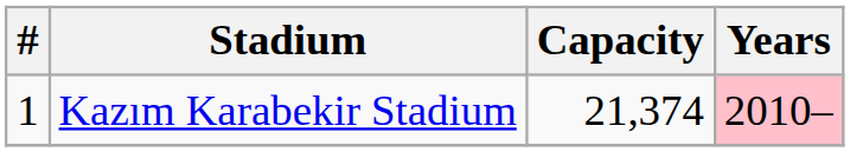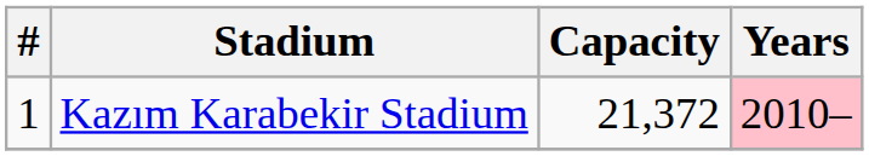Kazım Karabekir Stadium | Capacity: 21,374 -> 21,372
